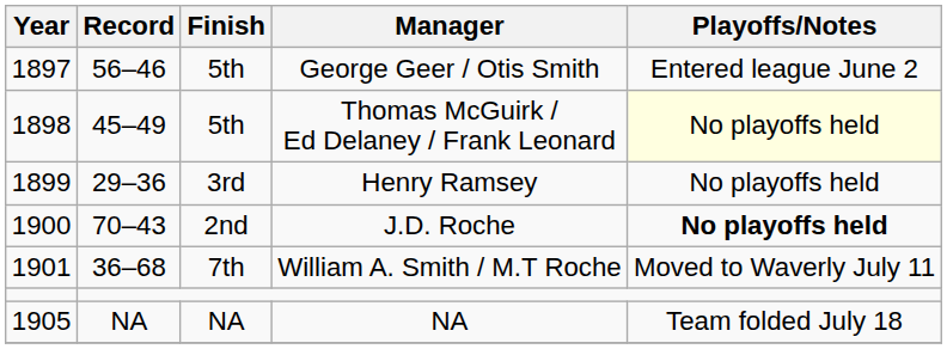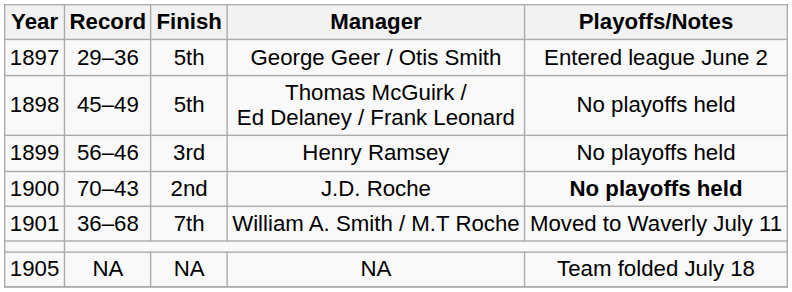George Geer / Otis Smith | Record: 56–46 -> 29–36
Thomas McGuirk / Ed Delaney / Frank Leonard | Playoffs/Notes: lightyellow background -> no background
Henry Ramsey | Record: 29–36 -> 56–46
